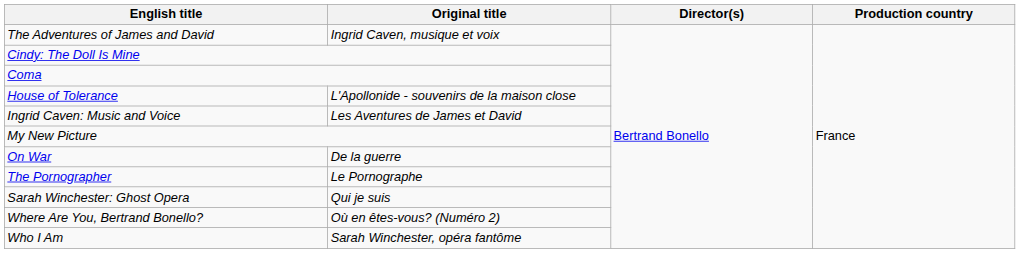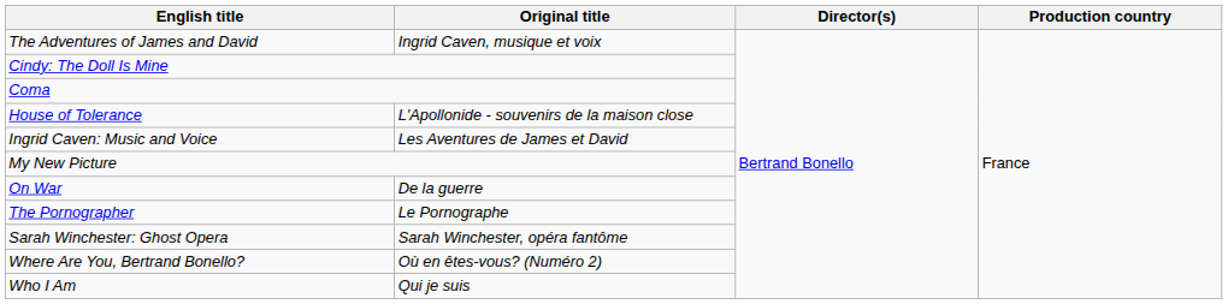Sarah Winchester: Ghost Opera | Original title: Qui je suis -> Sarah Winchester, opéra fantôme
Who I Am | Original title: Sarah Winchester, opéra fantôme -> Qui je suis
